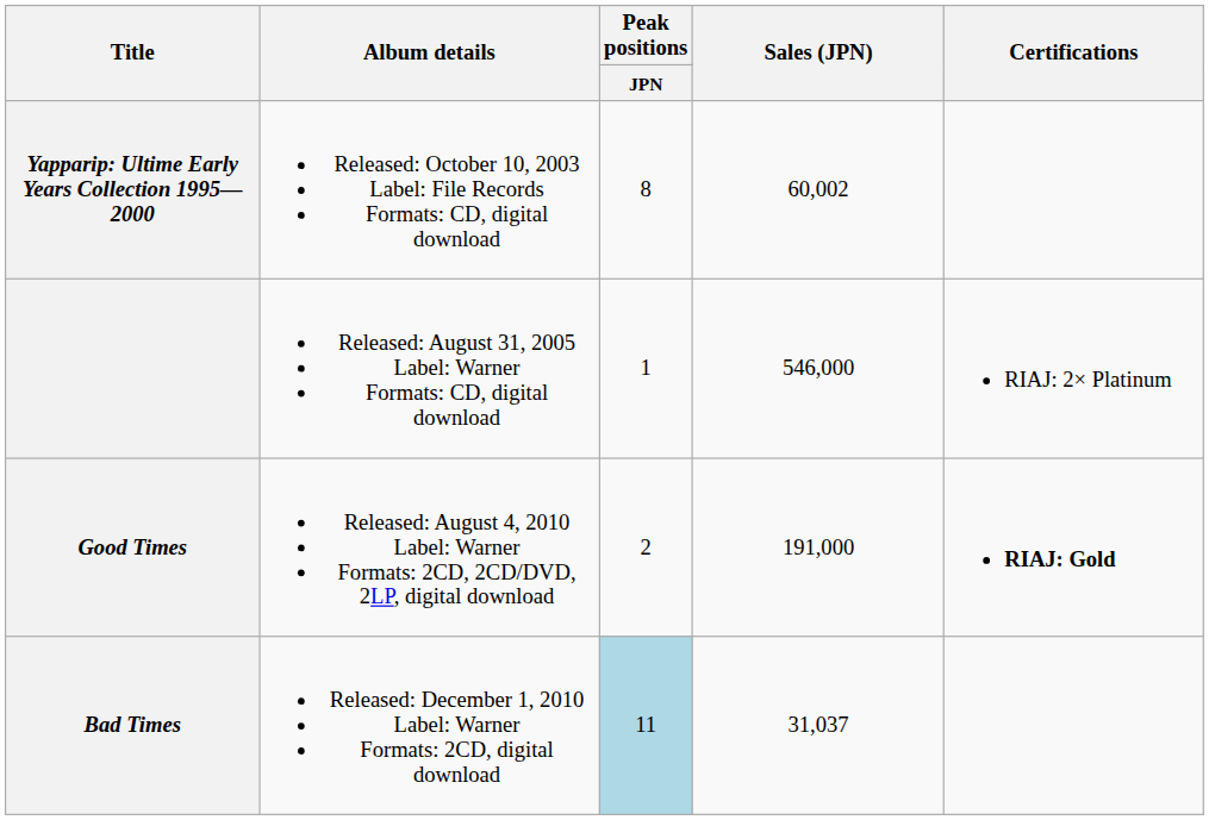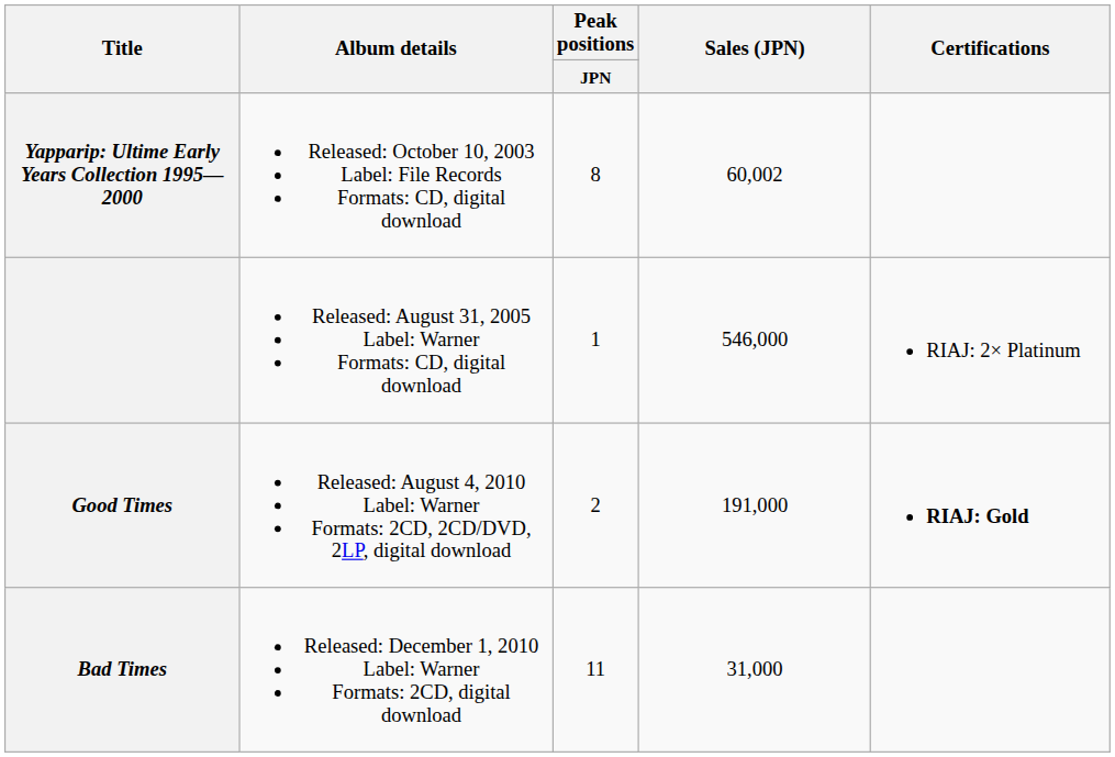Bad Times | Peak positions / JPN: lightblue background -> no background
Bad Times | Sales (JPN): 31,037 -> 31,000
